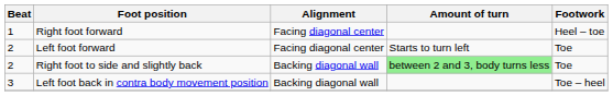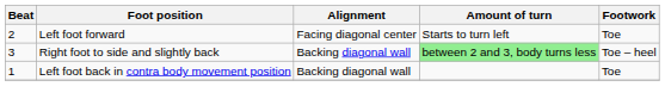- row: 1 | Right foot forward | Facing diagonal center | Heel – toe
Right foot to side and slightly back | Beat: 2 -> 3
Right foot to side and slightly back | Footwork: Toe -> Toe – heel
Left foot back in contra body movement position | Beat: 3 -> 1
Left foot back in contra body movement position | Footwork: Toe – heel -> Toe
